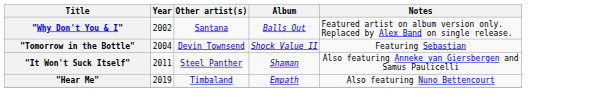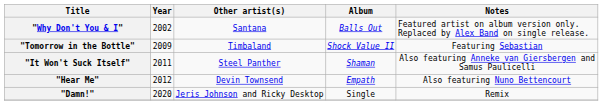"Tomorrow in the Bottle" | Year: 2004 -> 2009
"Tomorrow in the Bottle" | Other artist(s): Devin Townsend -> Timbaland
"Hear Me" | Year: 2019 -> 2012
"Hear Me" | Other artist(s): Timbaland -> Devin Townsend
+ row: "Damn!" | 2020 | Jeris Johnson and Ricky Desktop | Single | Remix
